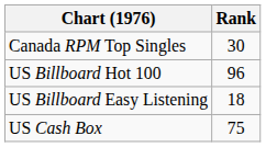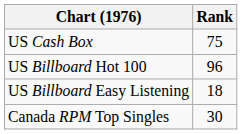rows swapped: Canada RPM Top Singles <-> US Cash Box
